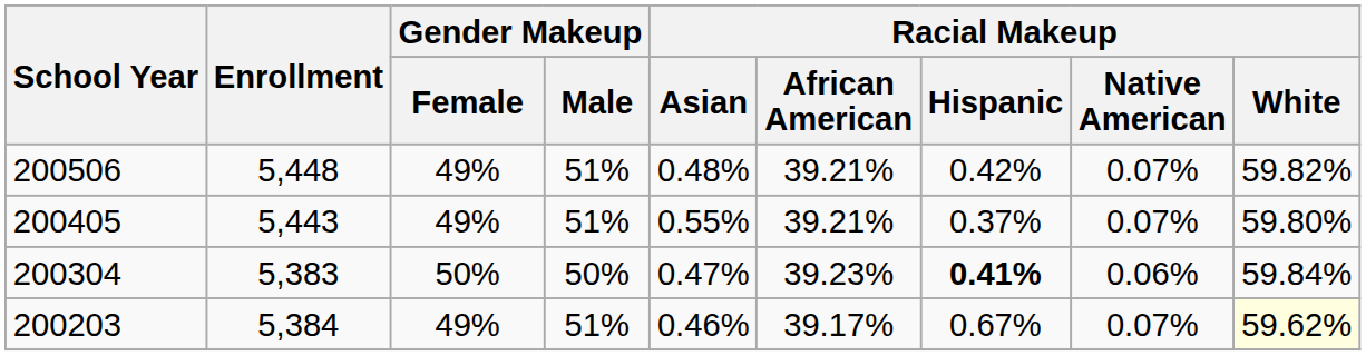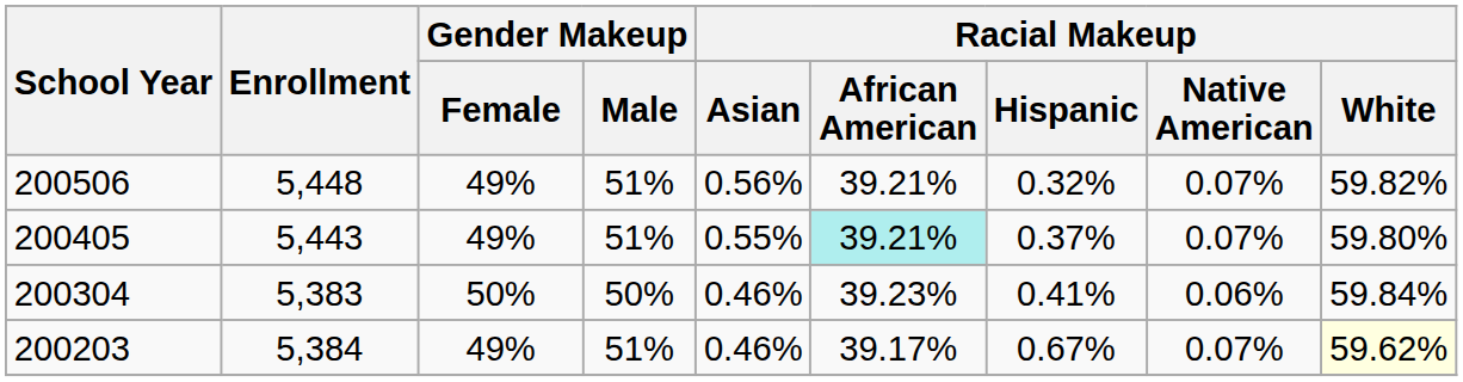200506 | Racial Makeup / Asian: 0.48% -> 0.56%
200506 | Racial Makeup / Hispanic: 0.42% -> 0.32%
200405 | Racial Makeup / African American: no background -> paleturquoise background
200304 | Racial Makeup / Asian: 0.47% -> 0.46%
200304 | Racial Makeup / Hispanic: bold -> normal
